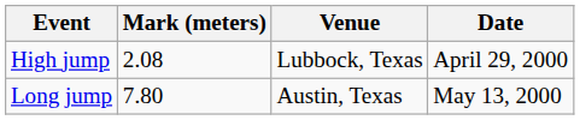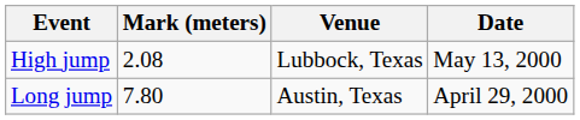High jump | Date: April 29, 2000 -> May 13, 2000
Long jump | Date: May 13, 2000 -> April 29, 2000
